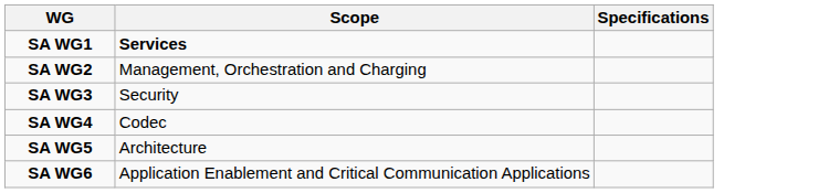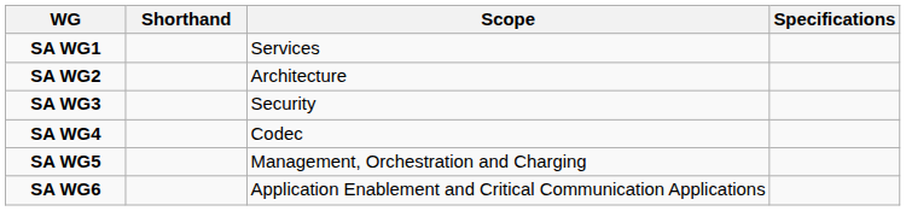+ column: Shorthand
SA WG1 | Scope: bold -> normal
SA WG2 | Scope: Management, Orchestration and Charging -> Architecture
SA WG5 | Scope: Architecture -> Management, Orchestration and Charging
